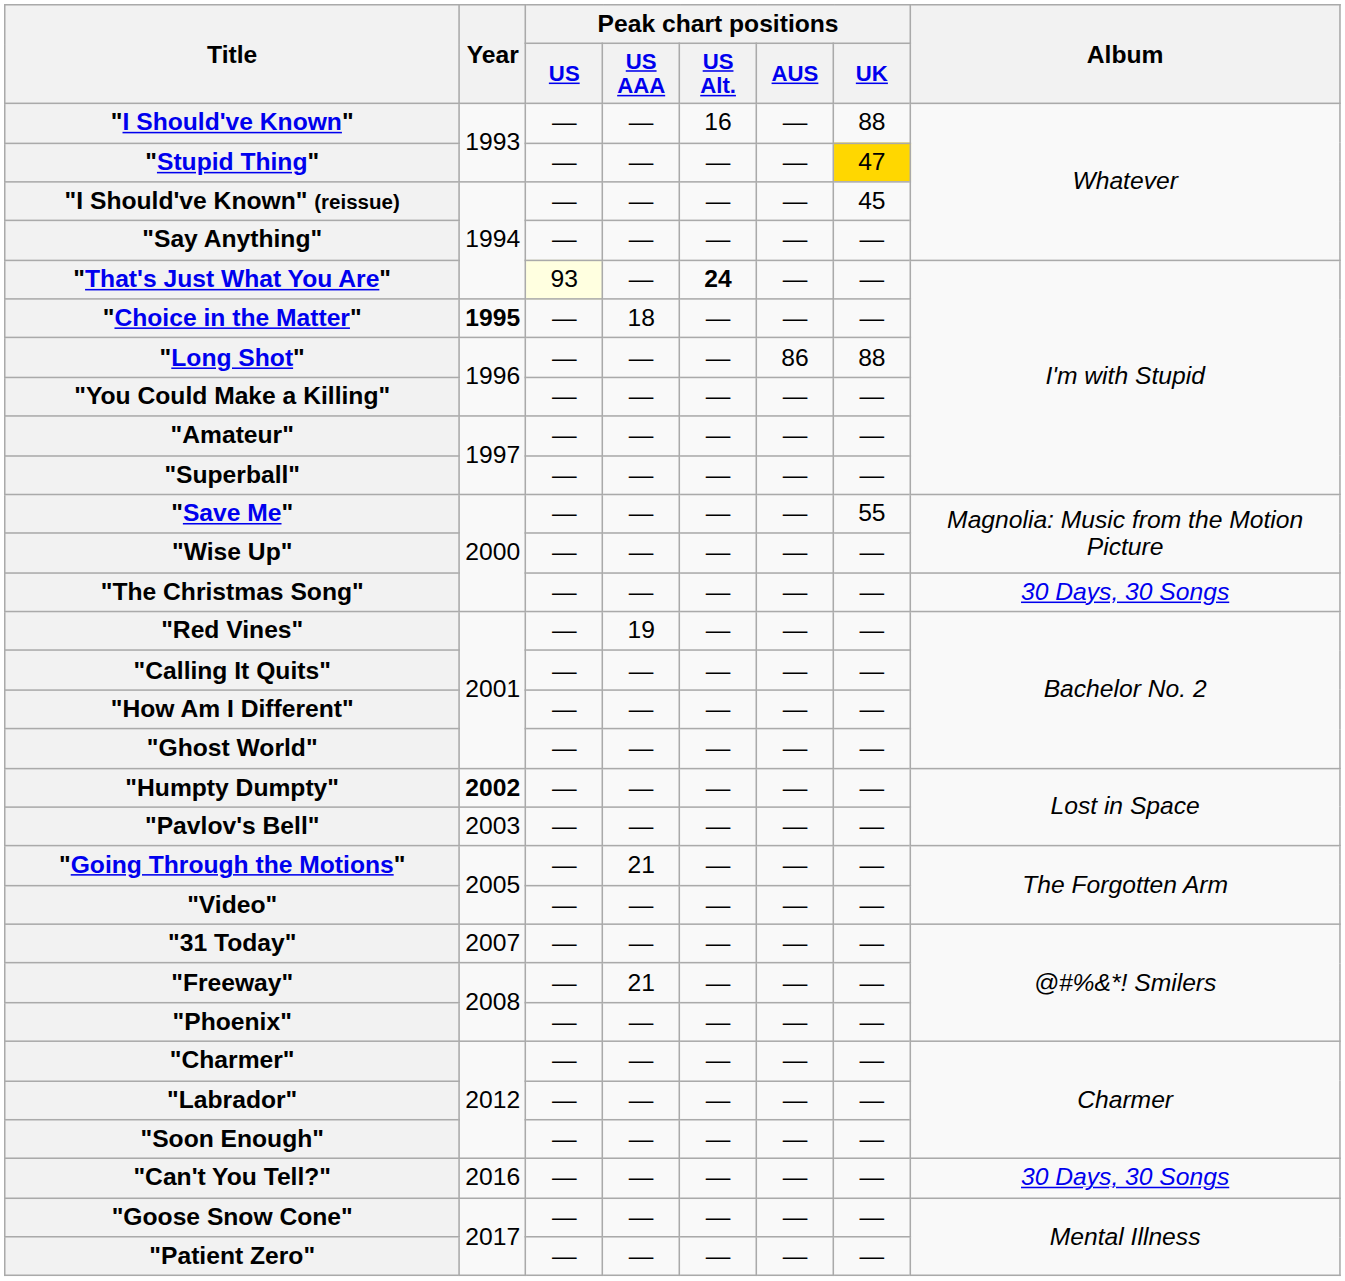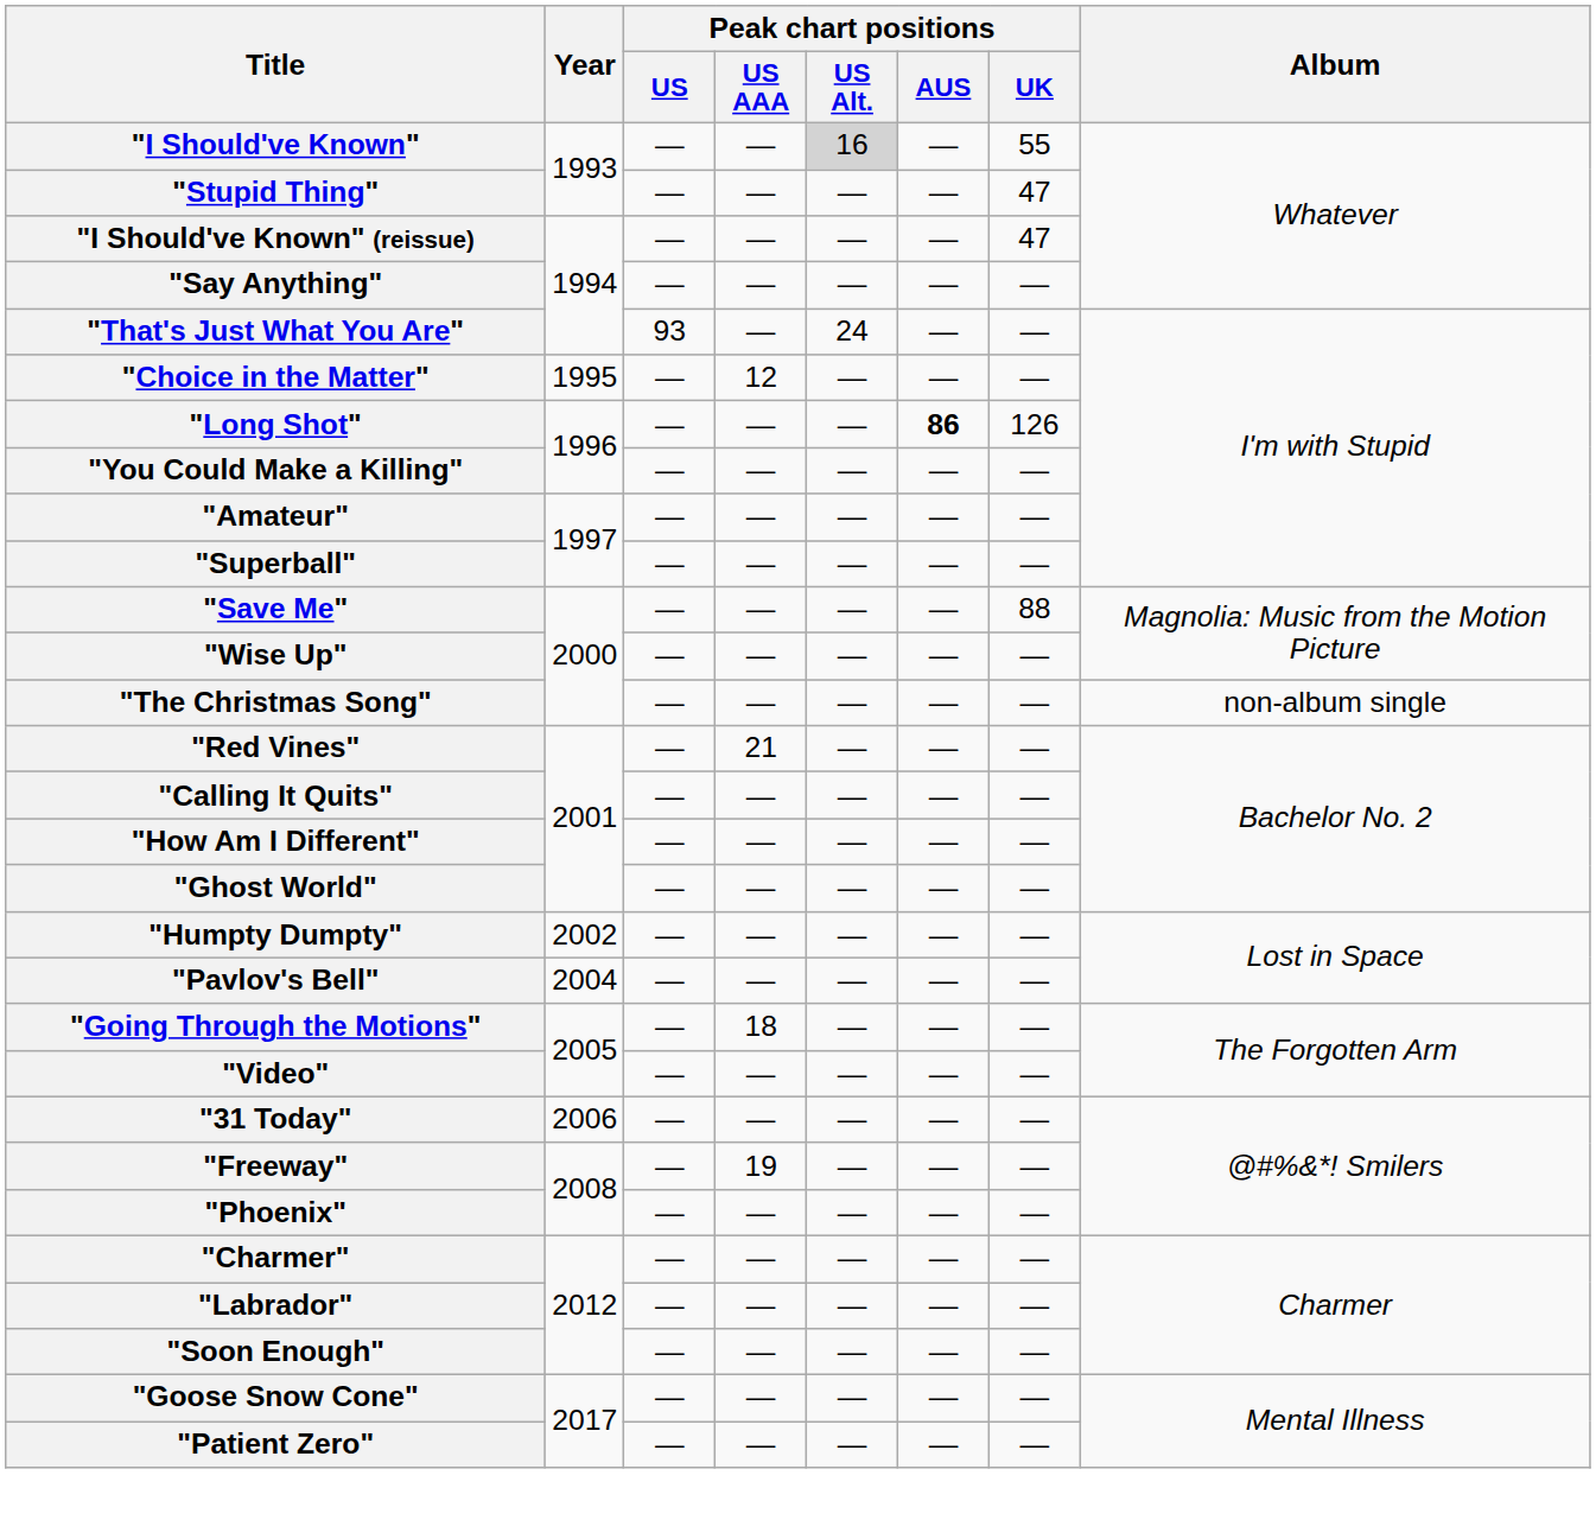"I Should've Known" | Peak chart positions / US Alt.: no background -> lightgrey background
"I Should've Known" | Peak chart positions / UK: 88 -> 55
"Stupid Thing" | Peak chart positions / UK: gold background -> no background
"I Should've Known" (reissue) | Peak chart positions / UK: 45 -> 47
"That's Just What You Are" | Peak chart positions / US: lightyellow background -> no background
"That's Just What You Are" | Peak chart positions / US Alt.: bold -> normal
"Choice in the Matter" | Year: bold -> normal
"Choice in the Matter" | Peak chart positions / US AAA: 18 -> 12
"Long Shot" | Peak chart positions / AUS: normal -> bold
"Long Shot" | Peak chart positions / UK: 88 -> 126
"Save Me" | Peak chart positions / UK: 55 -> 88
"The Christmas Song" | Album: 30 Days, 30 Songs -> non-album single
"Red Vines" | Peak chart positions / US AAA: 19 -> 21
"Humpty Dumpty" | Year: bold -> normal
"Pavlov's Bell" | Year: 2003 -> 2004
"Going Through the Motions" | Peak chart positions / US AAA: 21 -> 18
"31 Today" | Year: 2007 -> 2006
"Freeway" | Peak chart positions / US AAA: 21 -> 19
- row: "Can't You Tell?" | 2016 | — | — | — | — | — | 30 Days, 30 Songs
